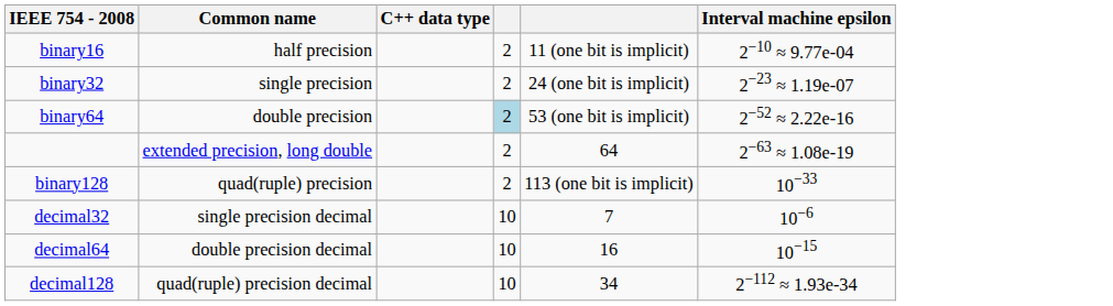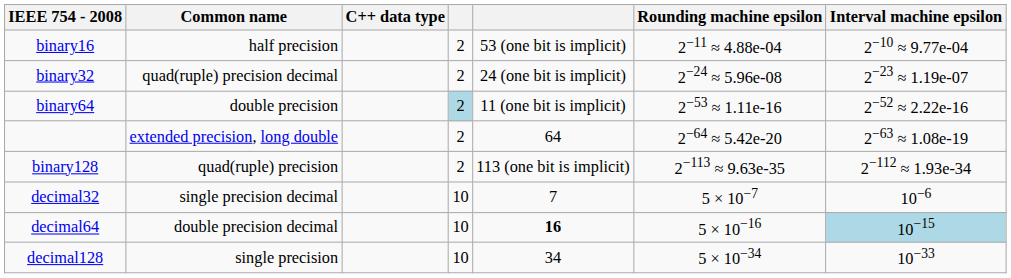+ column: Rounding machine epsilon | 2−11 ≈ 4.88e-04 | 2−24 ≈ 5.96e-08 | 2−53 ≈ 1.11e-16 | 2−64 ≈ 5.42e-20 | 2−113 ≈ 9.63e-35 | 5 × 10−7 | 5 × 10−16 | 5 × 10−34
binary16 | column 5: 11 (one bit is implicit) -> 53 (one bit is implicit)
binary32 | Common name: single precision -> quad(ruple) precision decimal
binary64 | column 5: 53 (one bit is implicit) -> 11 (one bit is implicit)
binary128 | Interval machine epsilon: 10−33 -> 2−112 ≈ 1.93e-34
decimal64 | column 5: normal -> bold
decimal64 | Interval machine epsilon: no background -> lightblue background
decimal128 | Common name: quad(ruple) precision decimal -> single precision
decimal128 | Interval machine epsilon: 2−112 ≈ 1.93e-34 -> 10−33
